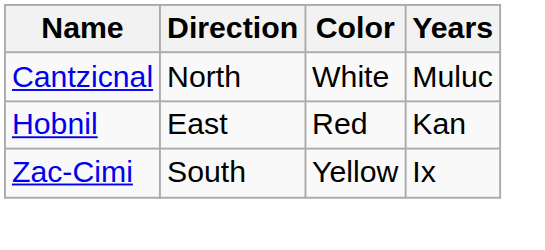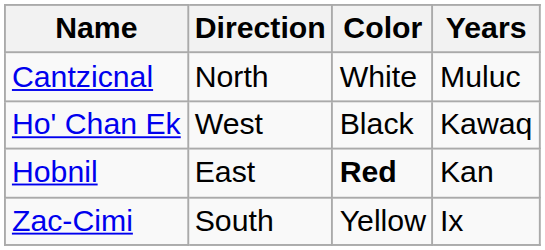+ row: Ho' Chan Ek | West | Black | Kawaq
Hobnil | Color: normal -> bold
